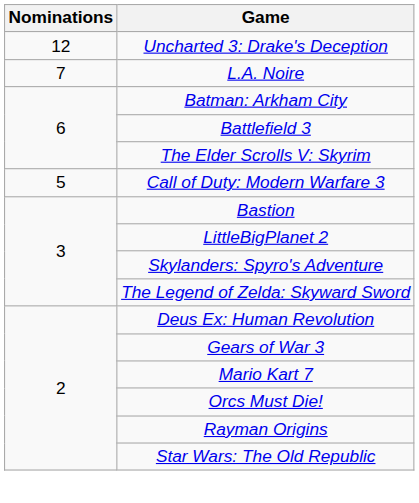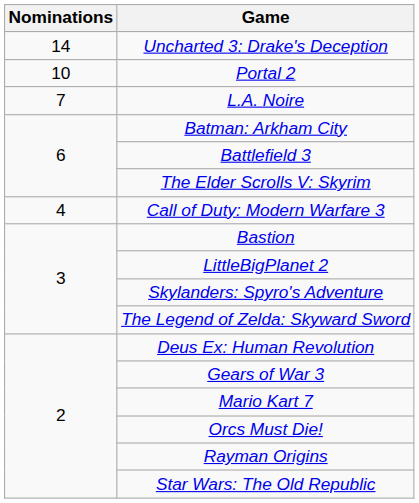Uncharted 3: Drake's Deception | Nominations: 12 -> 14
+ row: 10 | Portal 2
Call of Duty: Modern Warfare 3 | Nominations: 5 -> 4
